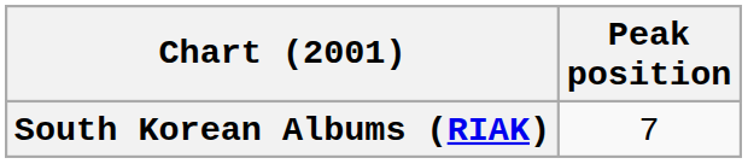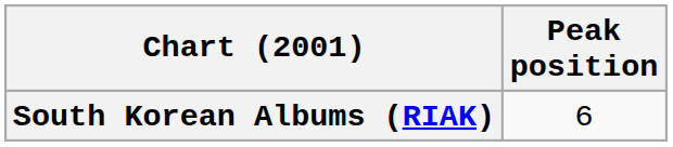South Korean Albums (RIAK) | Peak position: 7 -> 6
